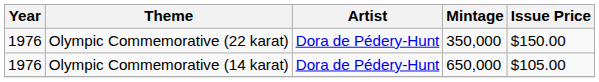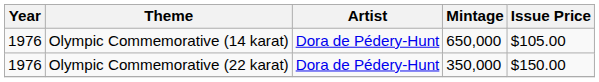rows swapped: Olympic Commemorative (14 karat) <-> Olympic Commemorative (22 karat)
